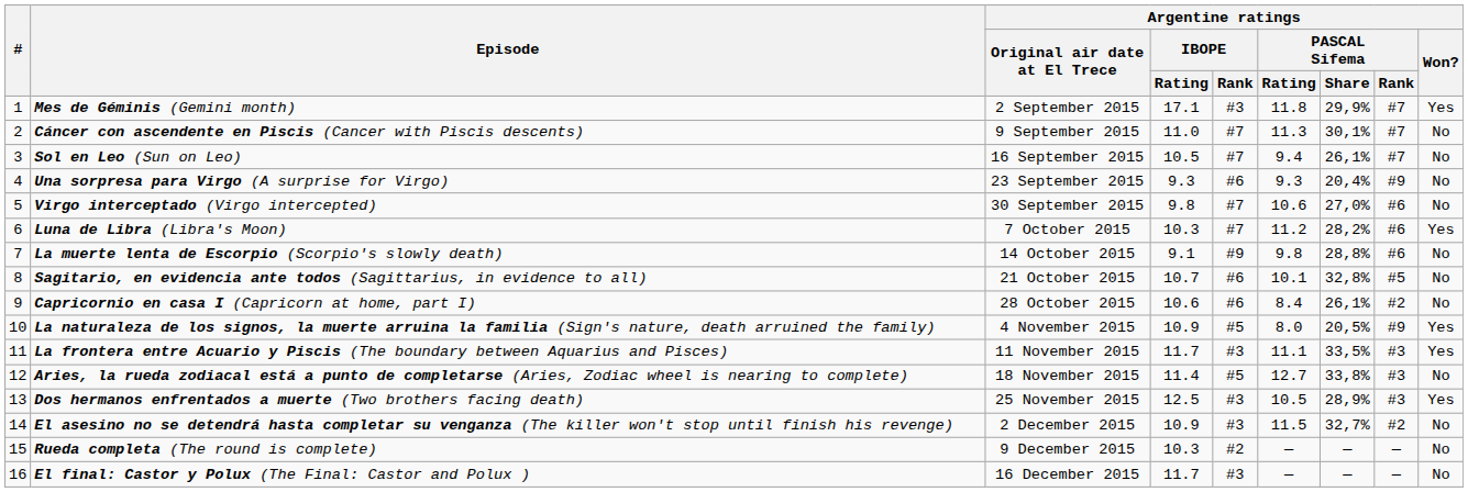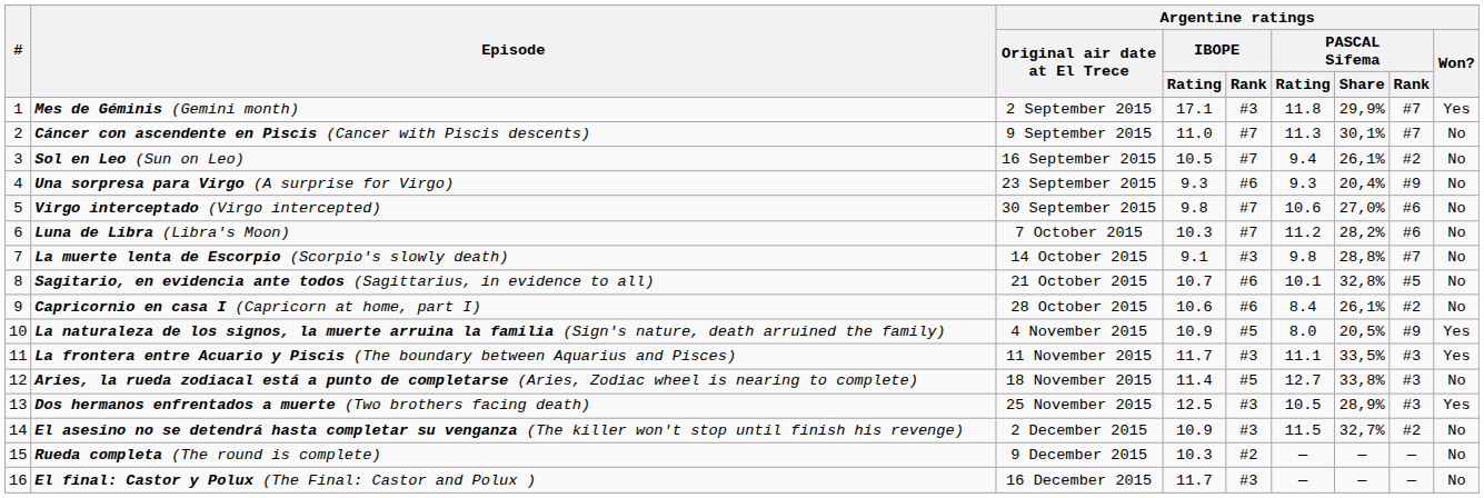Sol en Leo (Sun on Leo) | Argentine ratings / PASCAL Sifema / Rank: #7 -> #2
Luna de Libra (Libra's Moon) | Argentine ratings / Won?: Yes -> No
La muerte lenta de Escorpio (Scorpio's slowly death) | Argentine ratings / IBOPE / Rank: #9 -> #3
La muerte lenta de Escorpio (Scorpio's slowly death) | Argentine ratings / PASCAL Sifema / Rank: #6 -> #7
